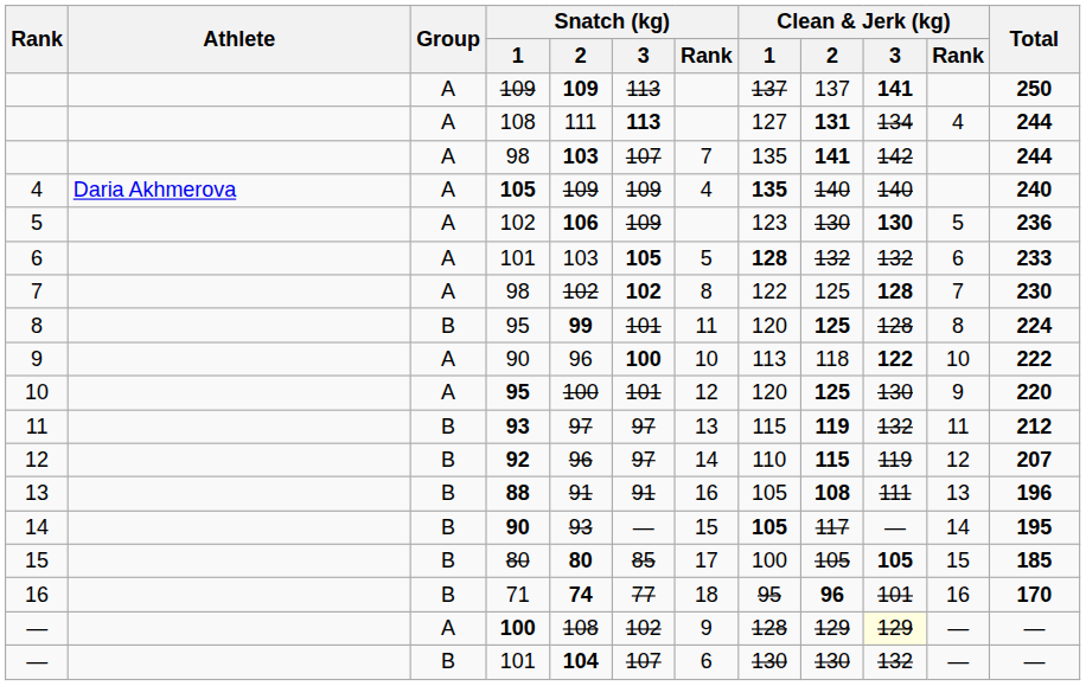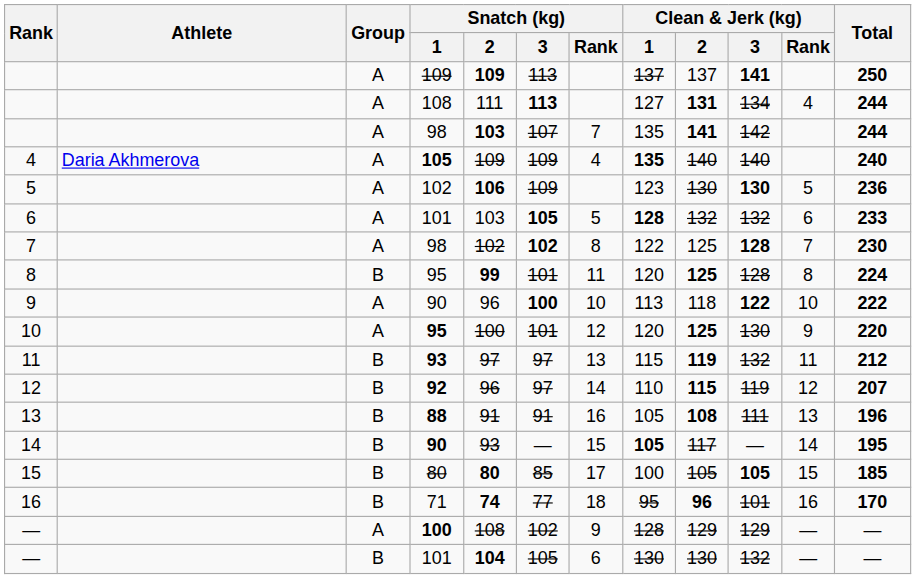— / 100 | Clean & Jerk (kg) / 3: lightyellow background -> no background
— / 101 | Snatch (kg) / 3: 107 -> 105
